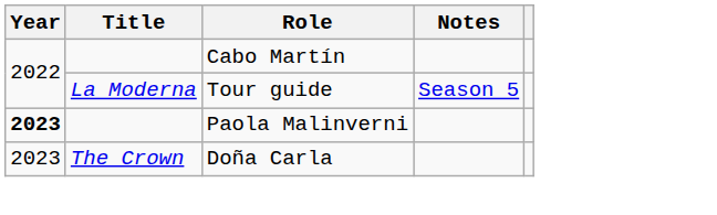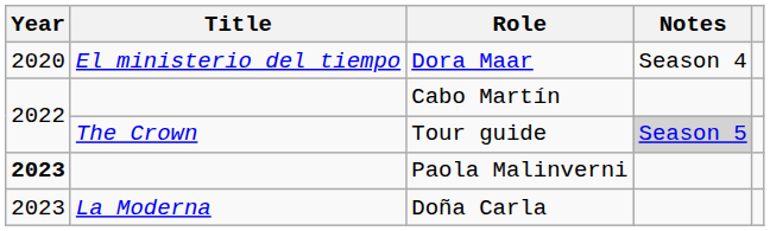+ row: 2020 | El ministerio del tiempo | Dora Maar | Season 4
Tour guide | Title: La Moderna -> The Crown
Tour guide | Notes: no background -> lightgrey background
Doña Carla | Title: The Crown -> La Moderna
